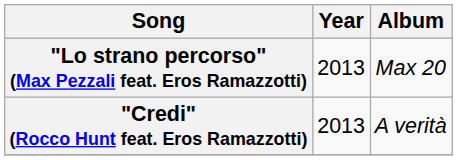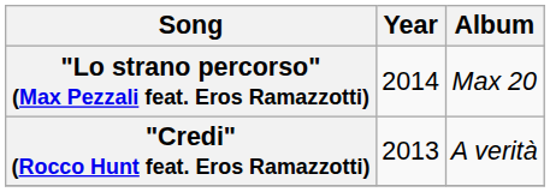"Lo strano percorso" (Max Pezzali feat. Eros Ramazzotti) | Year: 2013 -> 2014
